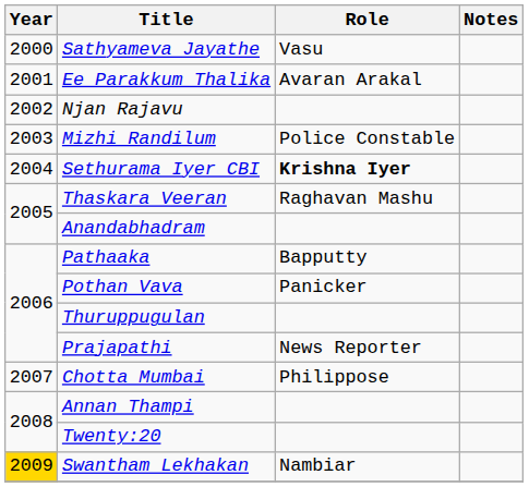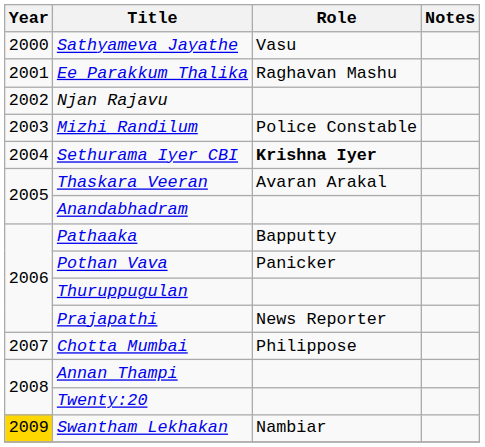Ee Parakkum Thalika | Role: Avaran Arakal -> Raghavan Mashu
Thaskara Veeran | Role: Raghavan Mashu -> Avaran Arakal
